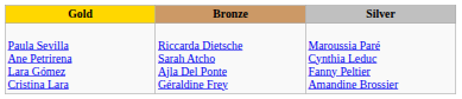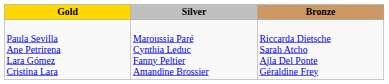columns swapped: Silver <-> Bronze
